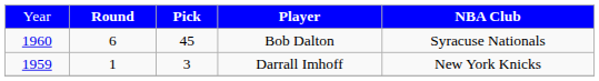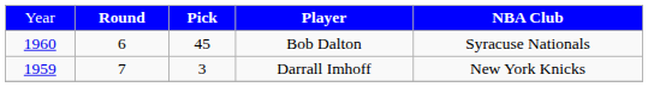Darrall Imhoff | column 2: 1 -> 7
